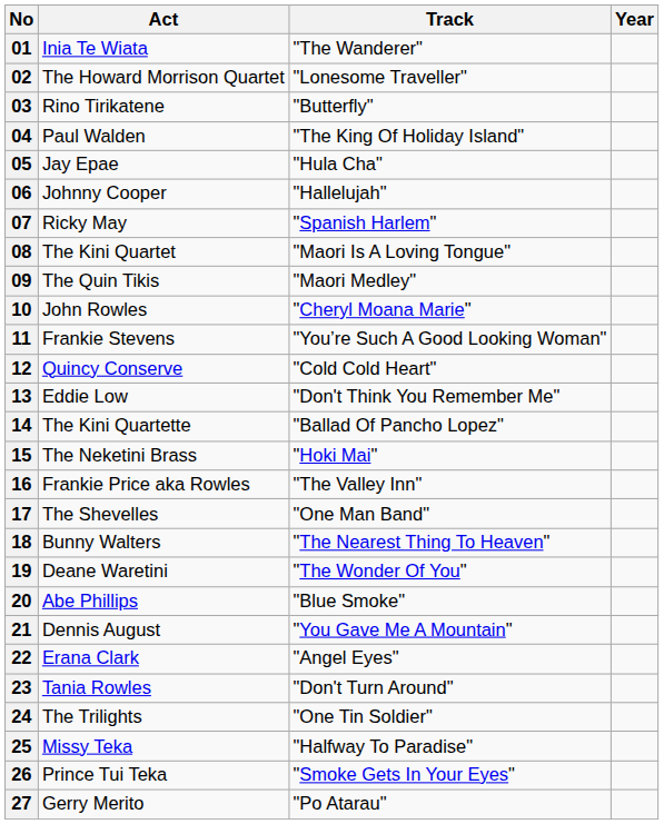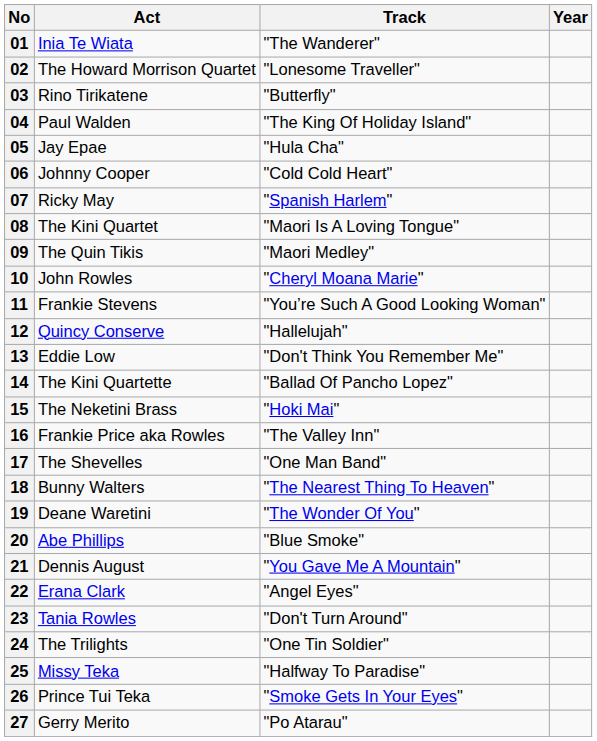06 | Track: "Hallelujah" -> "Cold Cold Heart"
12 | Track: "Cold Cold Heart" -> "Hallelujah"
